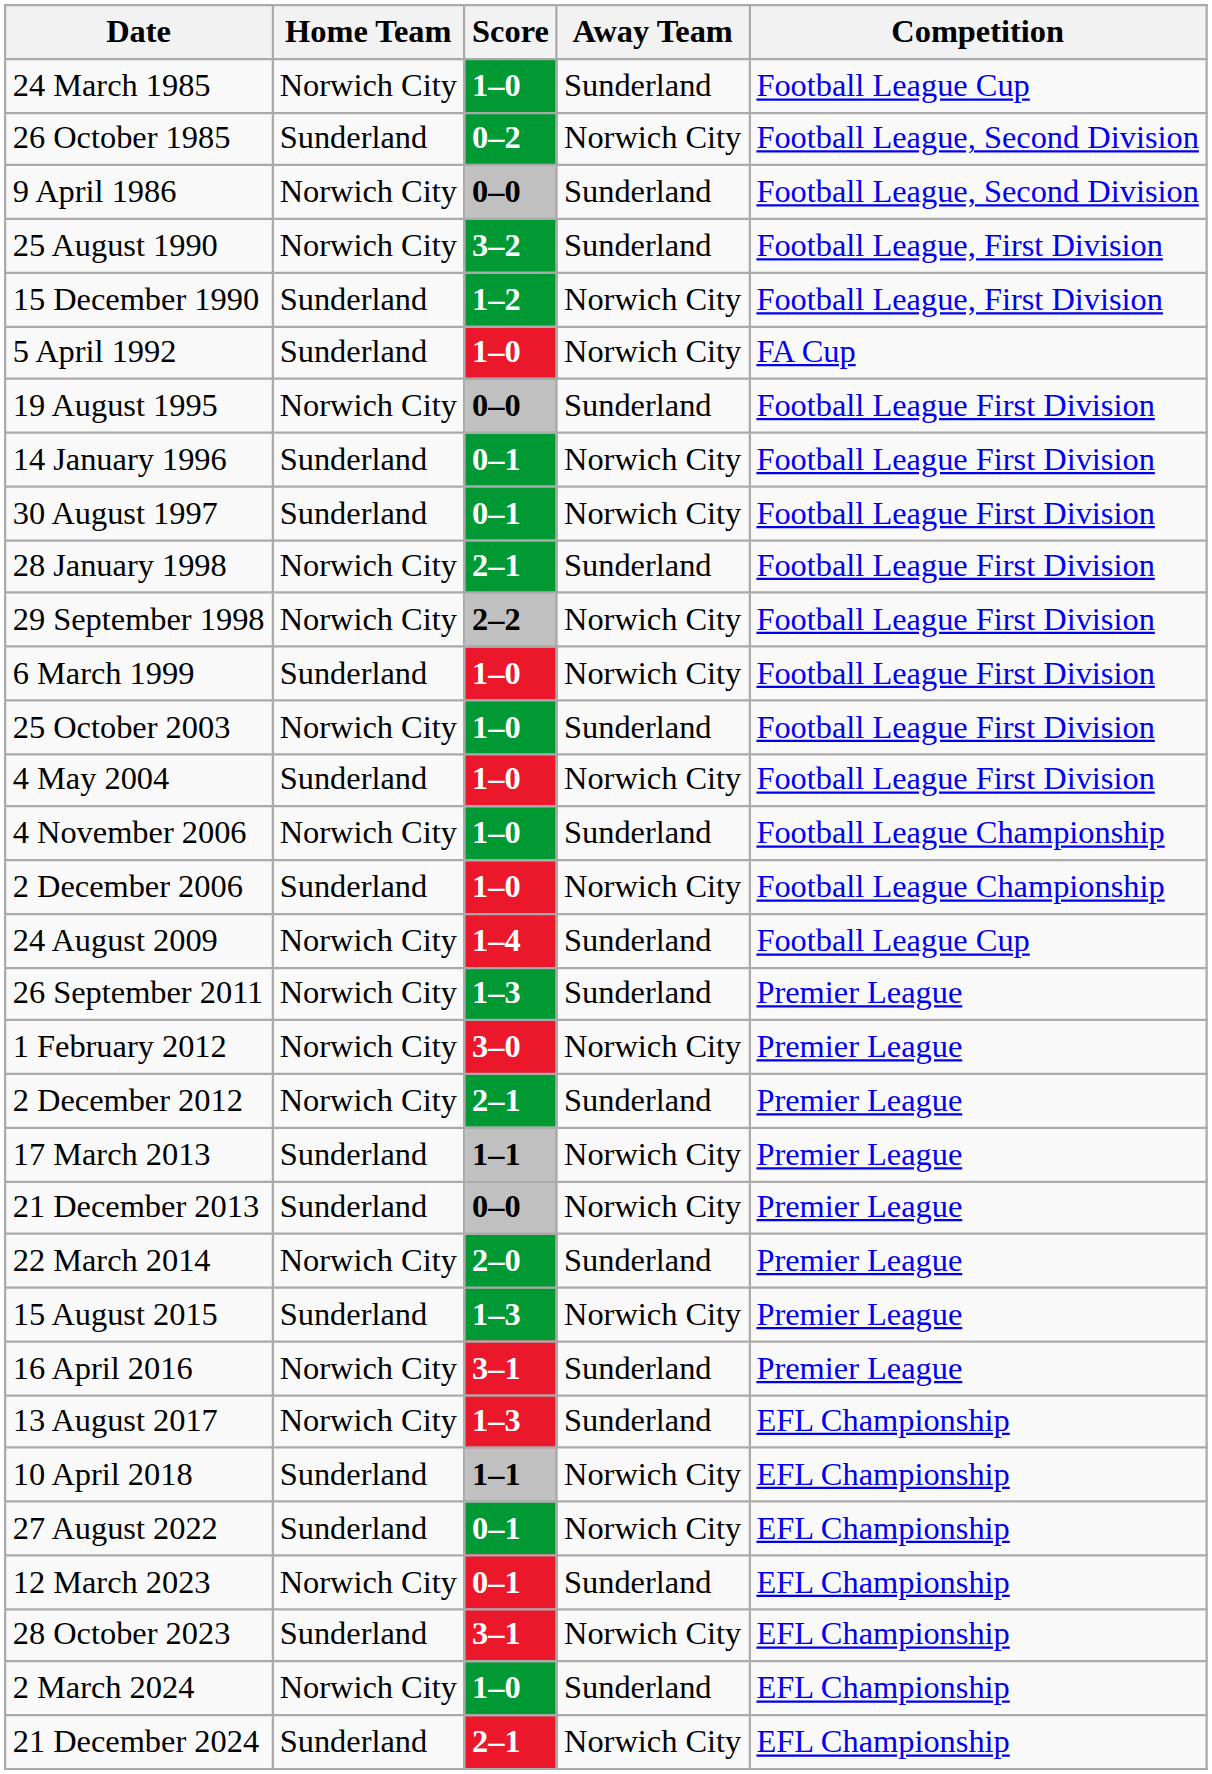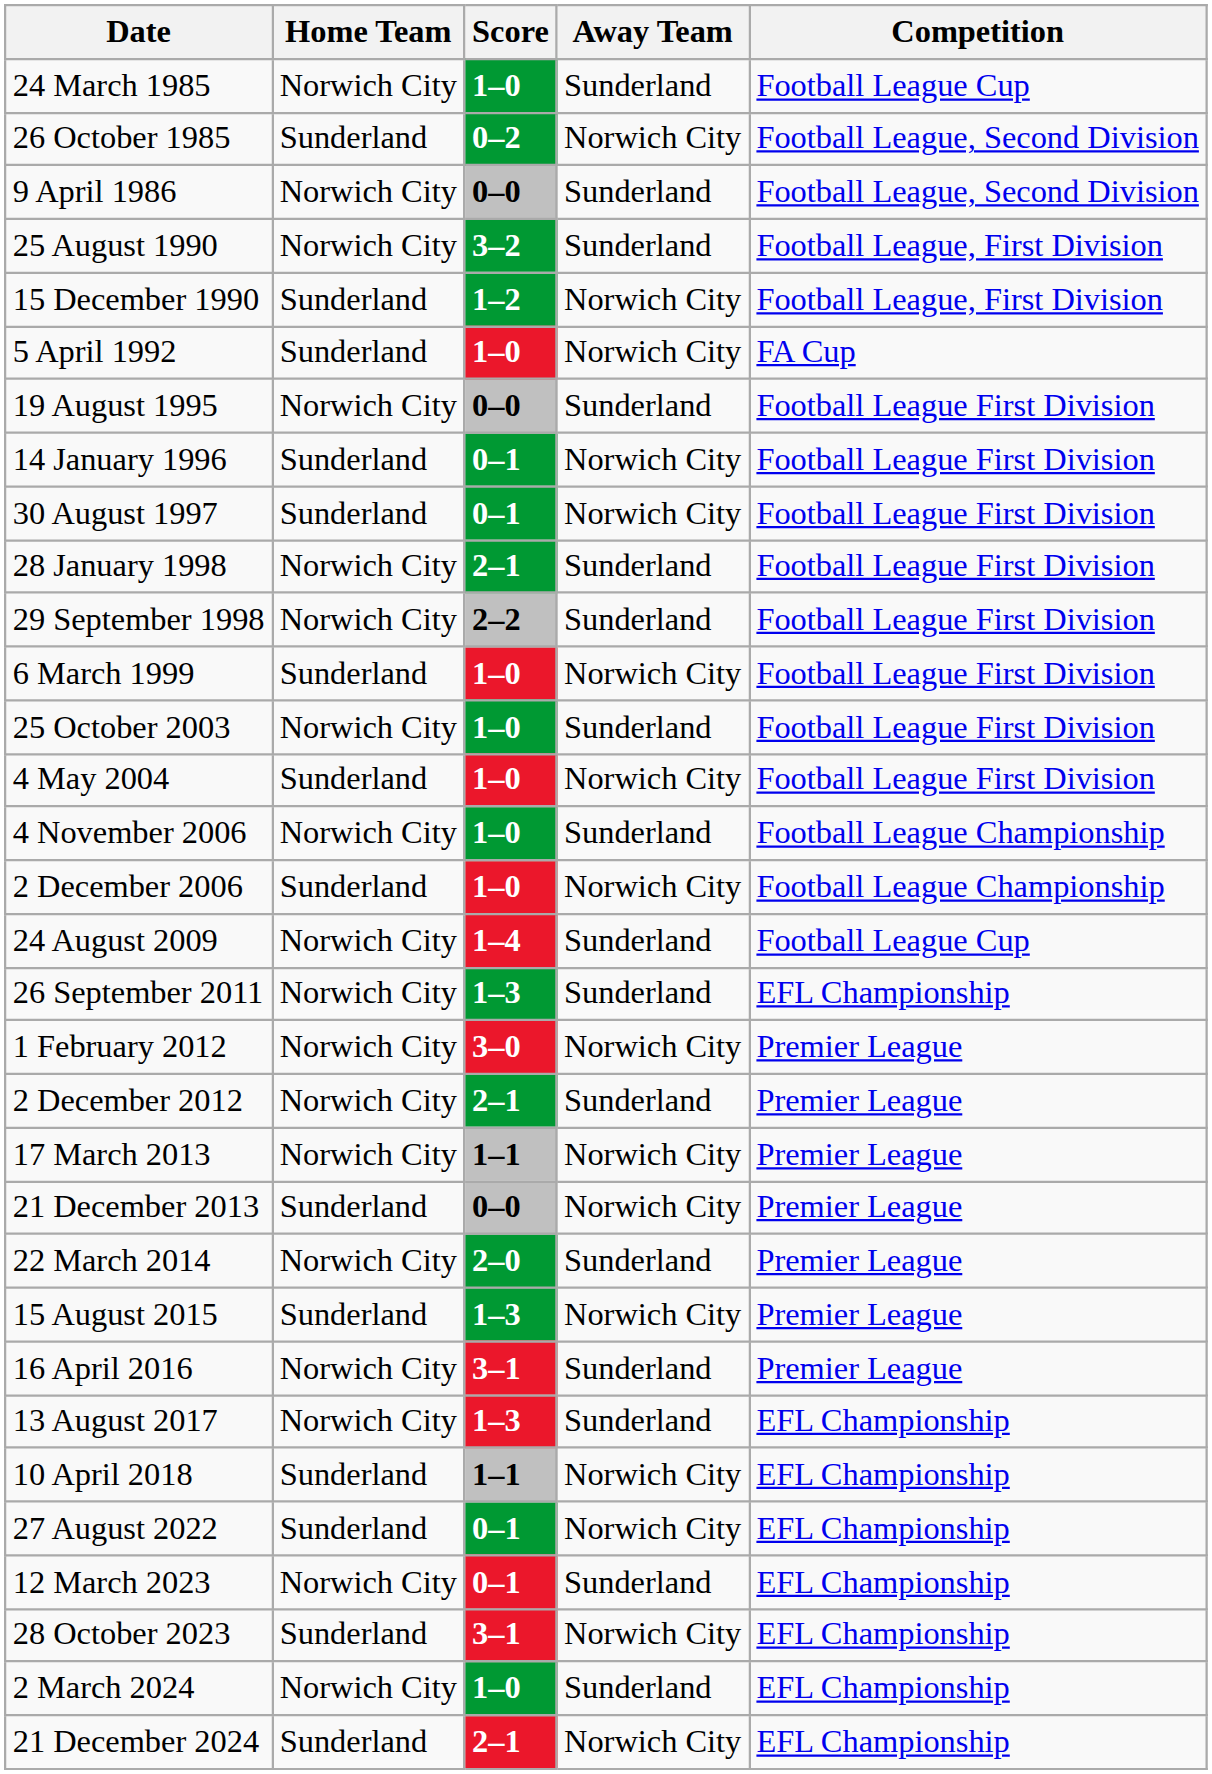29 September 1998 | Away Team: Norwich City -> Sunderland
26 September 2011 | Competition: Premier League -> EFL Championship
17 March 2013 | Home Team: Sunderland -> Norwich City
